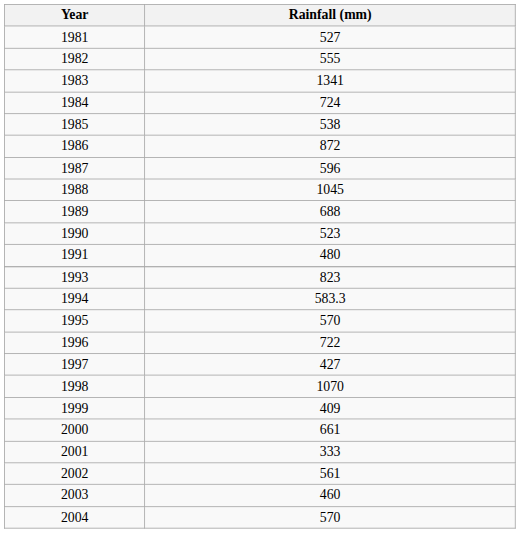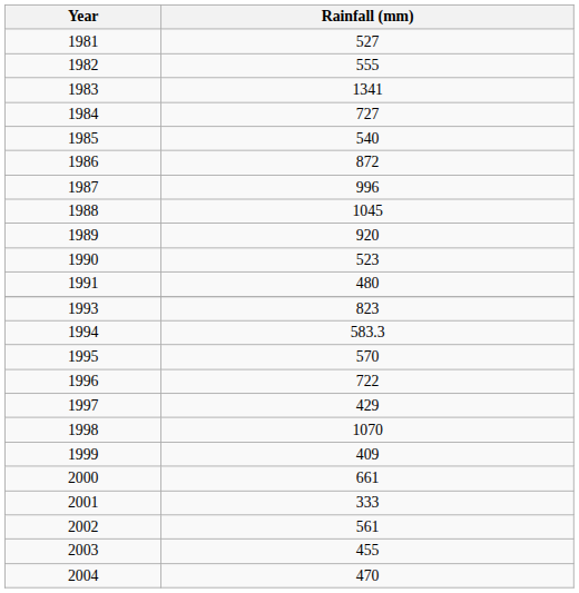1984 | Rainfall (mm): 724 -> 727
1985 | Rainfall (mm): 538 -> 540
1987 | Rainfall (mm): 596 -> 996
1989 | Rainfall (mm): 688 -> 920
1997 | Rainfall (mm): 427 -> 429
2003 | Rainfall (mm): 460 -> 455
2004 | Rainfall (mm): 570 -> 470
